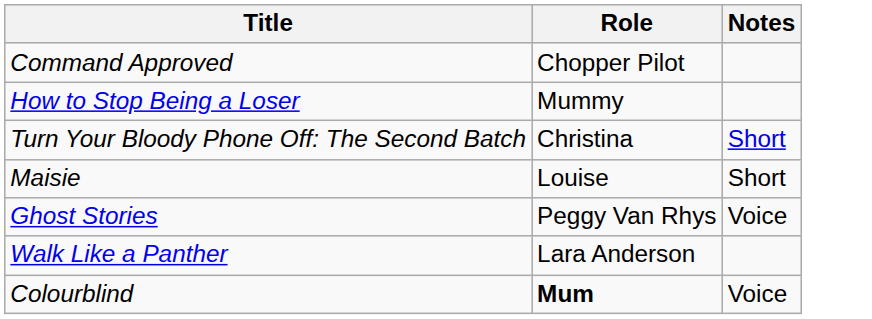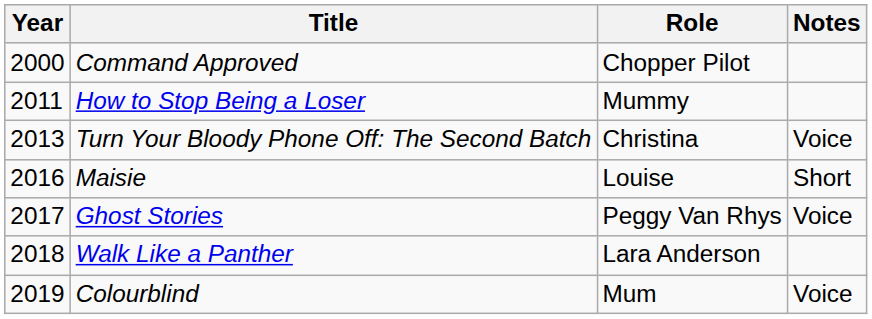+ column: Year | 2000 | 2011 | 2013 | 2016 | 2017 | 2018 | 2019
Turn Your Bloody Phone Off: The Second Batch | Notes: Short -> Voice
Colourblind | Role: bold -> normal
